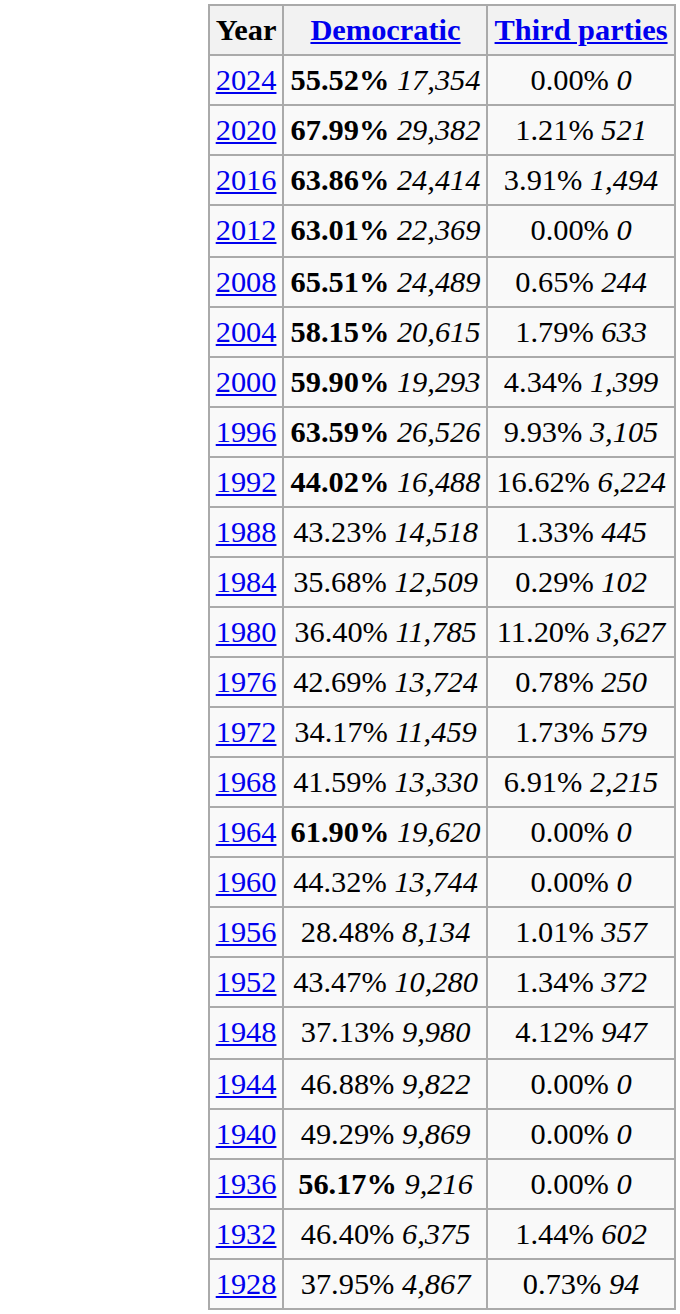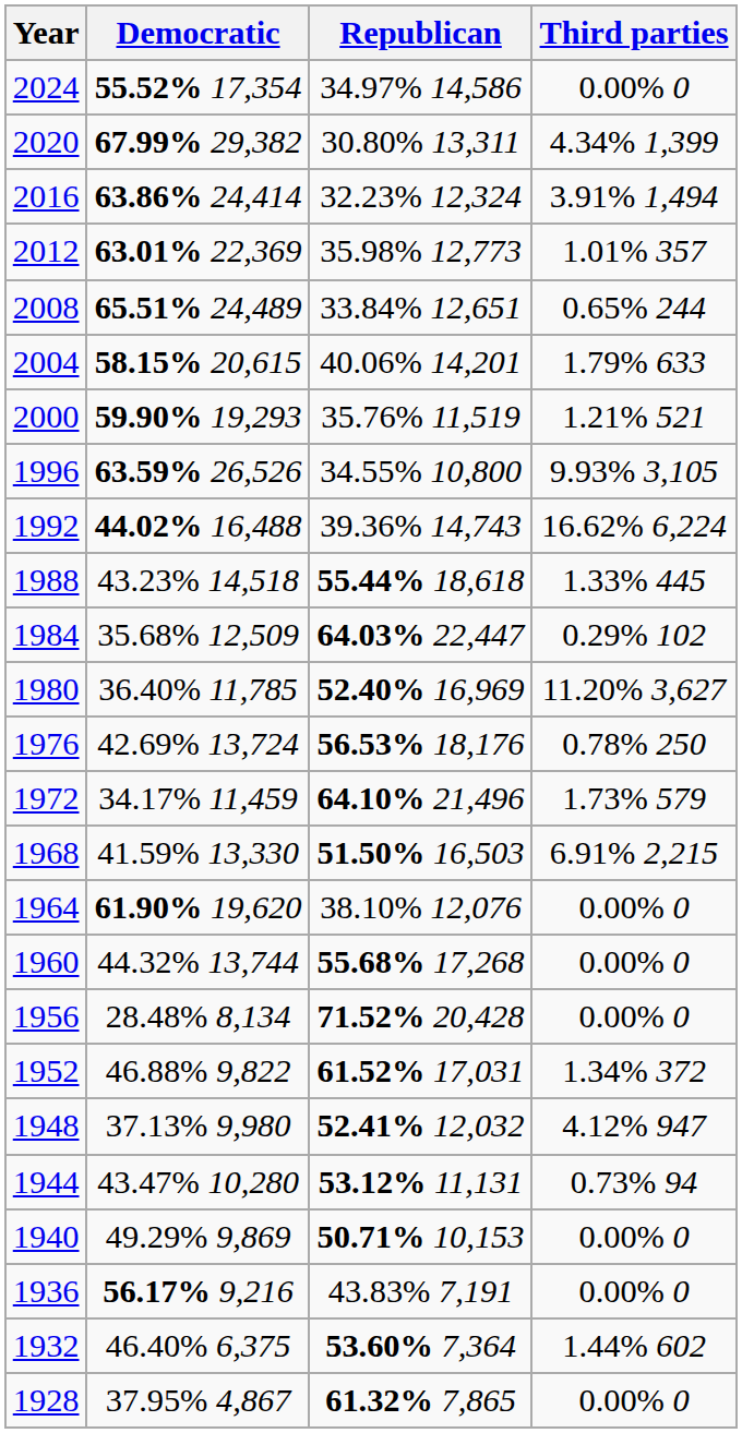+ column: Republican | 34.97% 14,586 | 30.80% 13,311 | 32.23% 12,324 | 35.98% 12,773 | 33.84% 12,651 | 40.06% 14,201 | 35.76% 11,519 | 34.55% 10,800 | 39.36% 14,743 | 55.44% 18,618 | 64.03% 22,447 | 52.40% 16,969 | 56.53% 18,176 | 64.10% 21,496 | 51.50% 16,503 | 38.10% 12,076 | 55.68% 17,268 | 71.52% 20,428 | 61.52% 17,031 | 52.41% 12,032 | 53.12% 11,131 | 50.71% 10,153 | 43.83% 7,191 | 53.60% 7,364 | 61.32% 7,865
2020 | Third parties: 1.21% 521 -> 4.34% 1,399
2012 | Third parties: 0.00% 0 -> 1.01% 357
2000 | Third parties: 4.34% 1,399 -> 1.21% 521
1956 | Third parties: 1.01% 357 -> 0.00% 0
1952 | Democratic: 43.47% 10,280 -> 46.88% 9,822
1944 | Democratic: 46.88% 9,822 -> 43.47% 10,280
1944 | Third parties: 0.00% 0 -> 0.73% 94
1928 | Third parties: 0.73% 94 -> 0.00% 0
